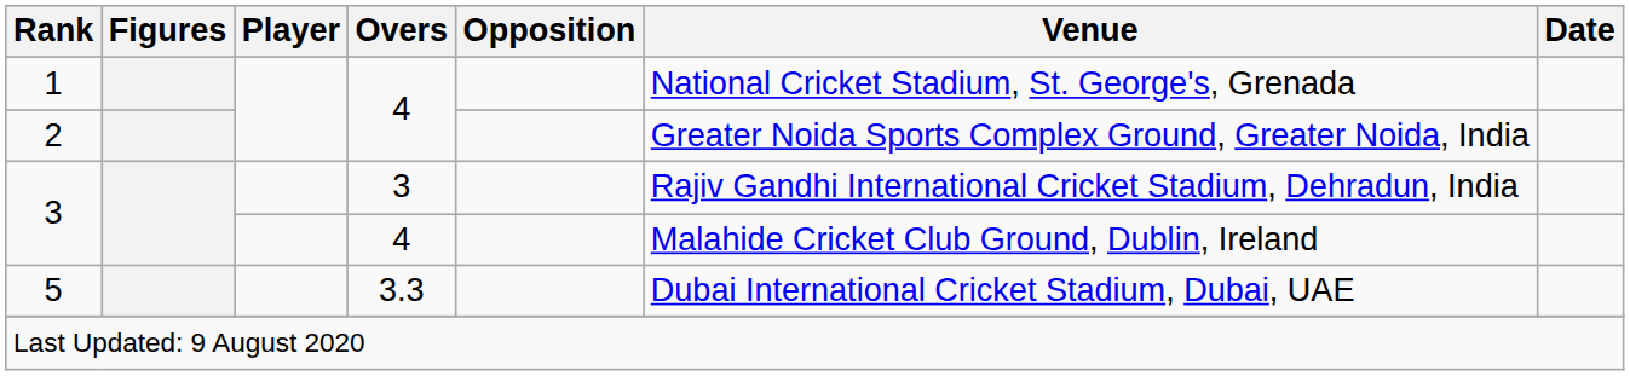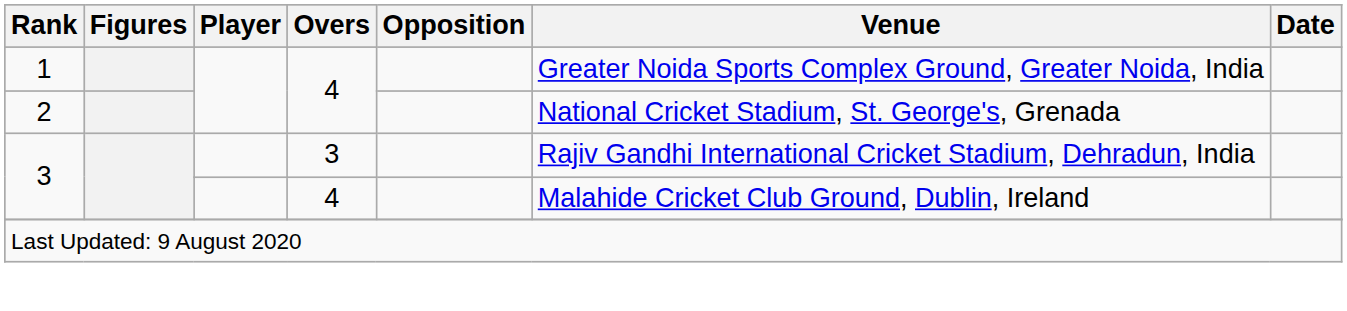1 | Venue: National Cricket Stadium, St. George's, Grenada -> Greater Noida Sports Complex Ground, Greater Noida, India
2 | Venue: Greater Noida Sports Complex Ground, Greater Noida, India -> National Cricket Stadium, St. George's, Grenada
- row: 5 | 3.3 | Dubai International Cricket Stadium, Dubai, UAE
